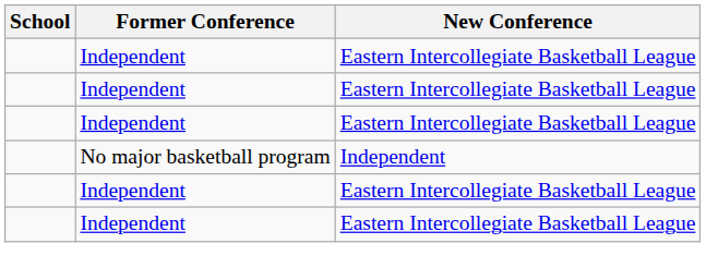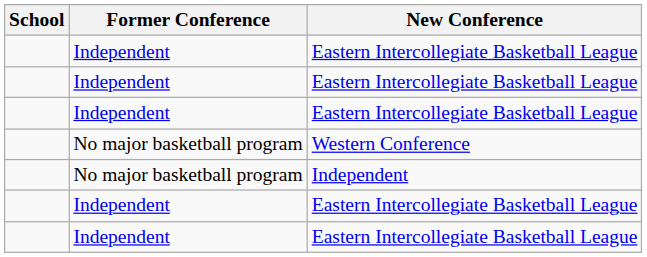+ row: No major basketball program | Western Conference
